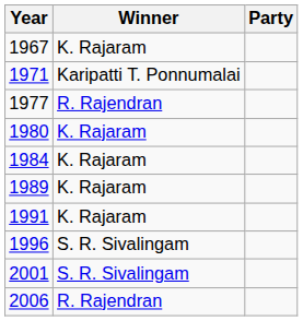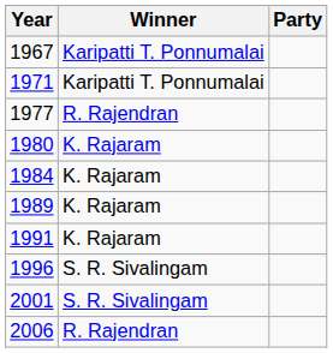1967 | Winner: K. Rajaram -> Karipatti T. Ponnumalai
